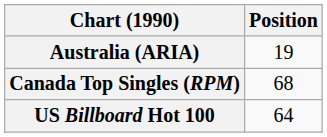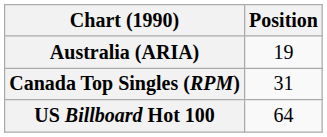Canada Top Singles (RPM) | Position: 68 -> 31
